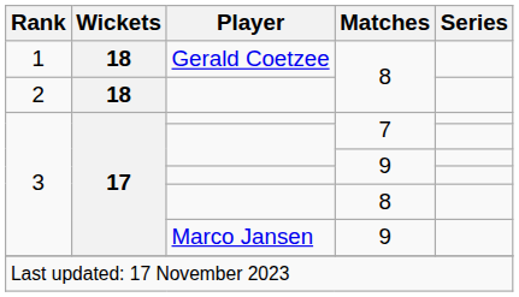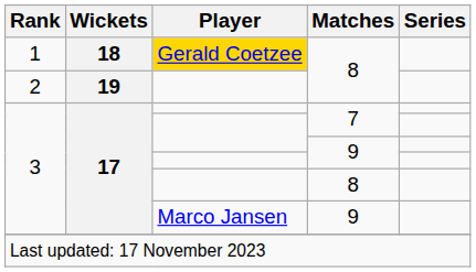1 | Player: no background -> gold background
2 | Wickets: 18 -> 19
